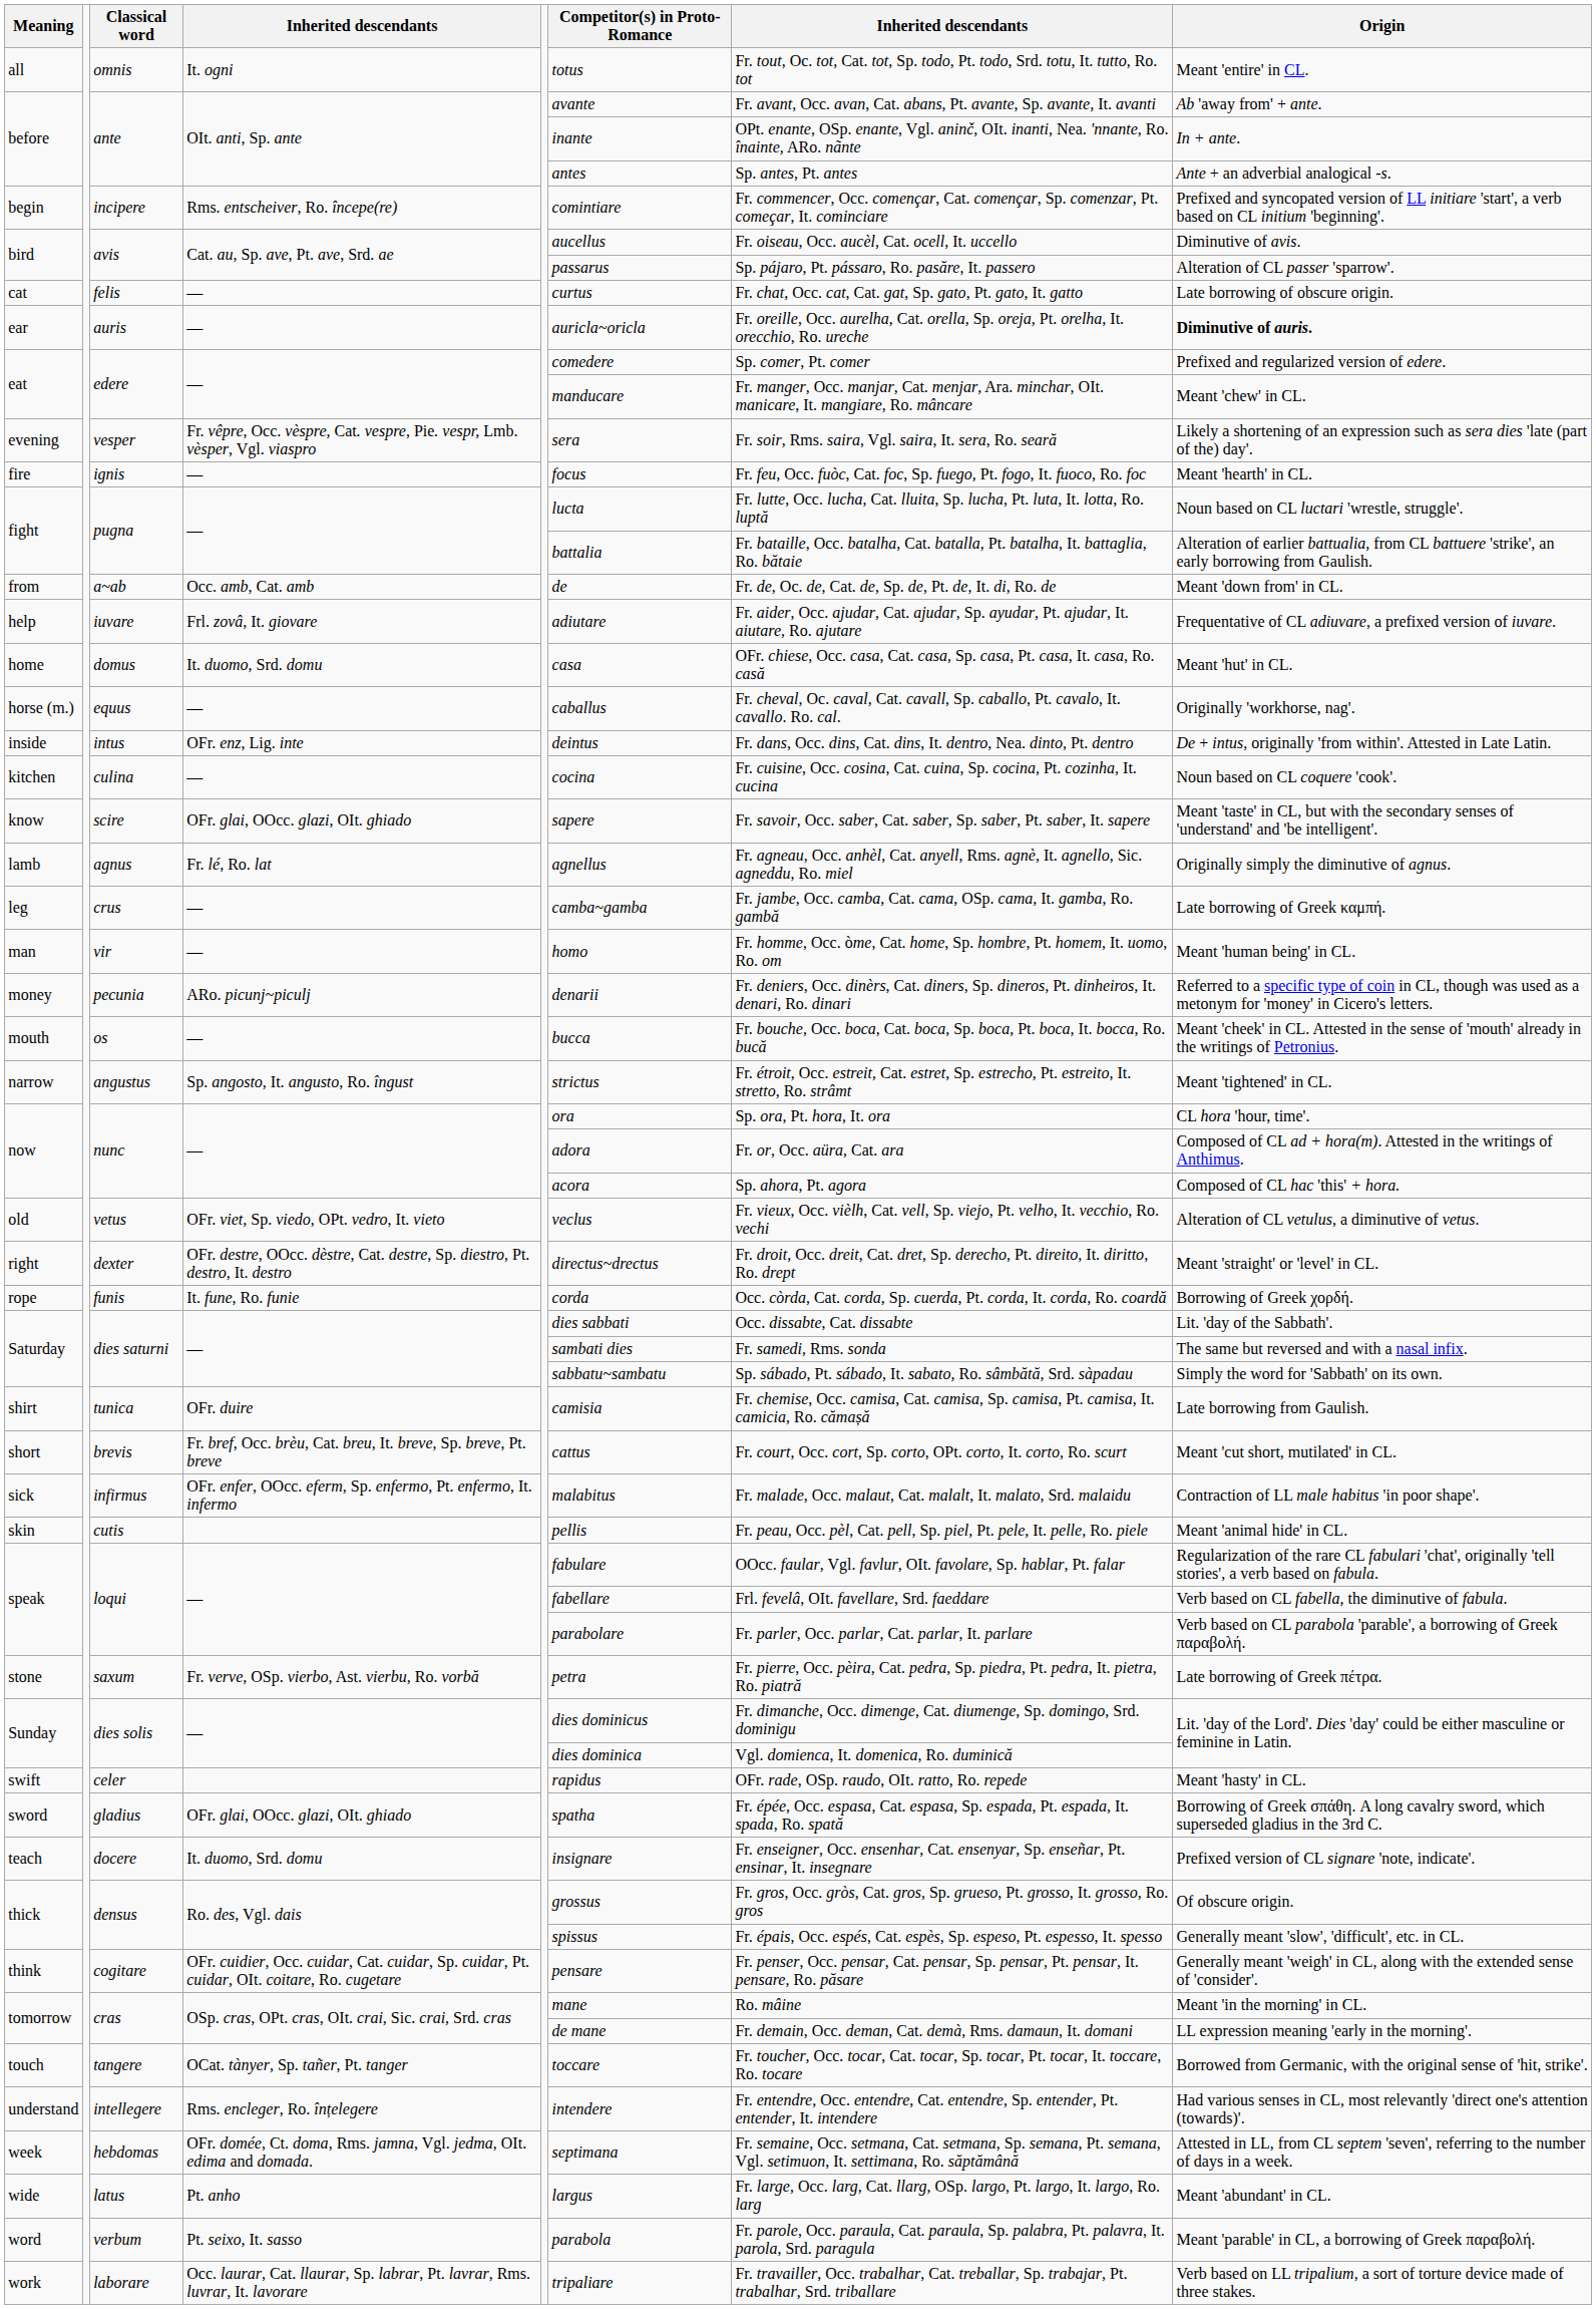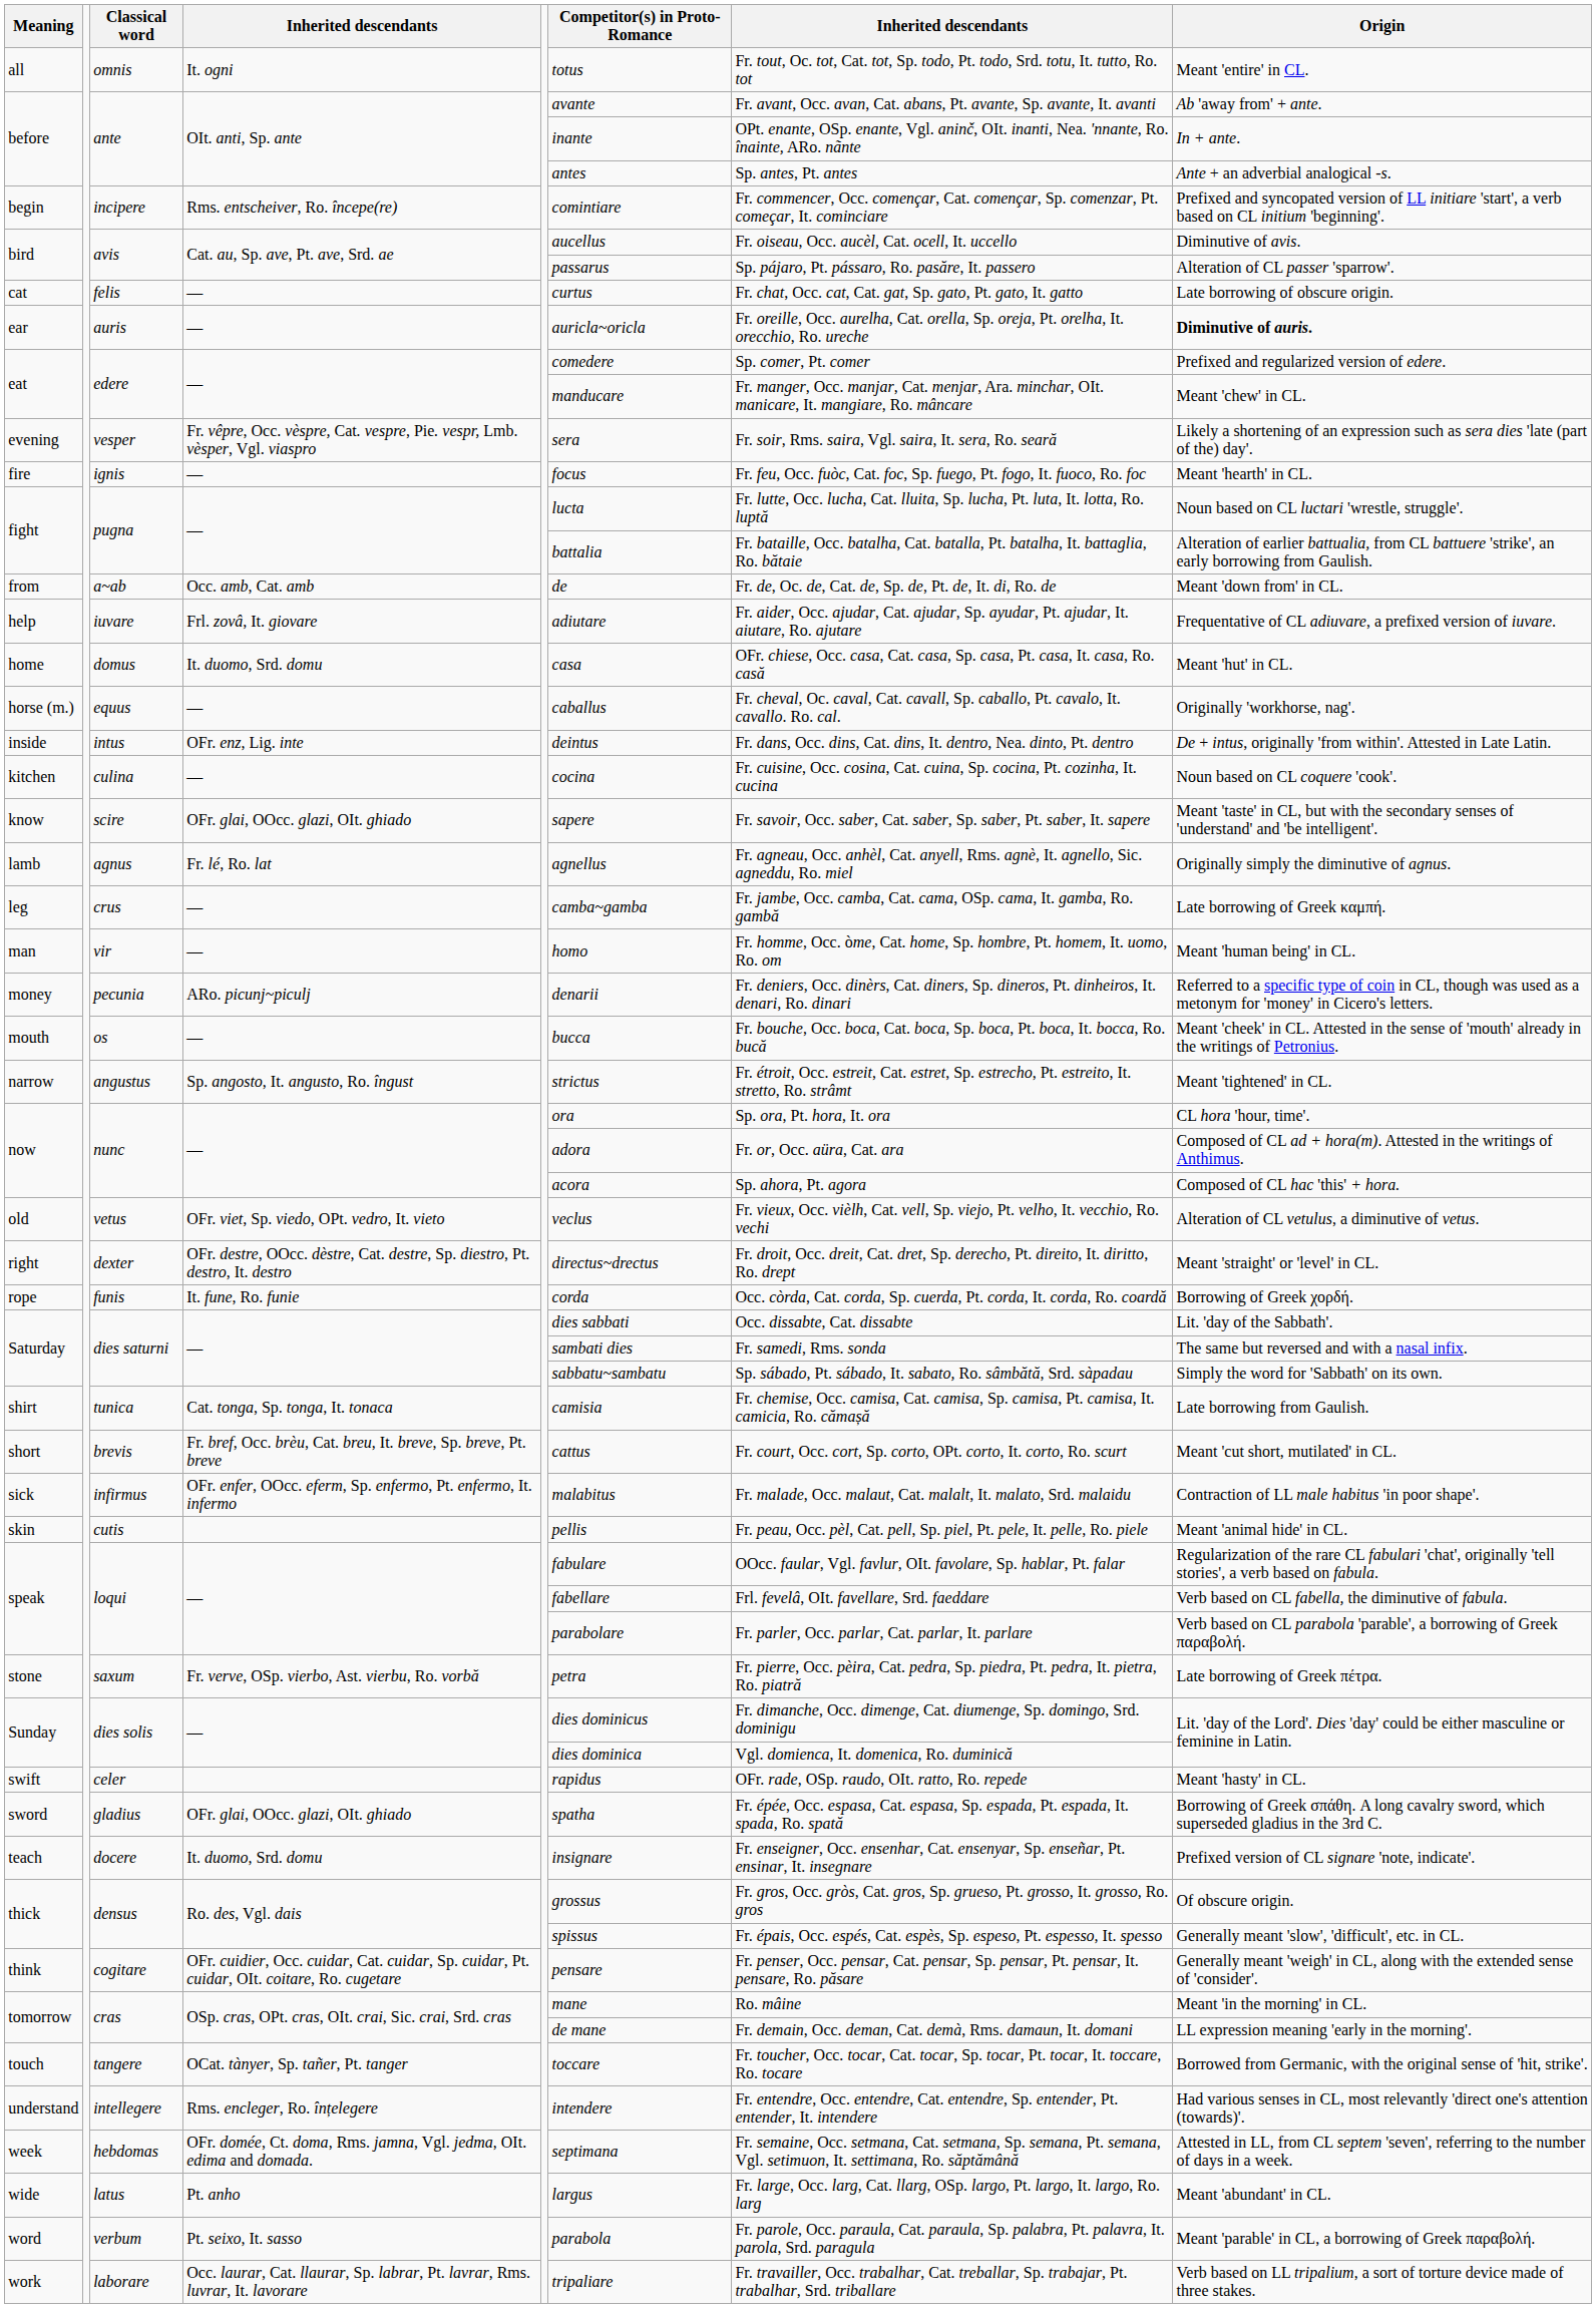shirt | column 4: OFr. duire -> Cat. tonga, Sp. tonga, It. tonaca
